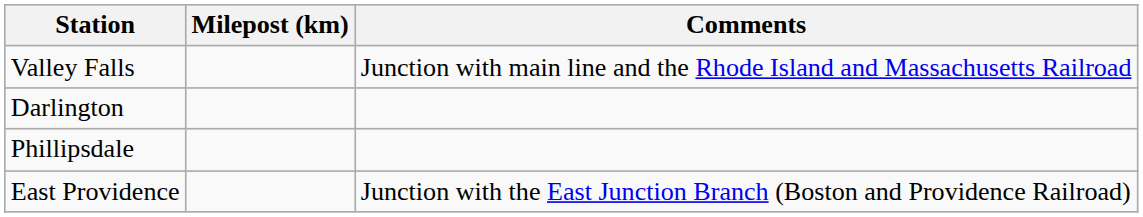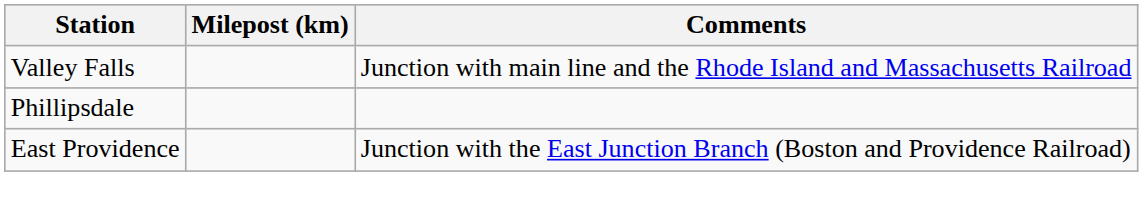- row: Darlington
